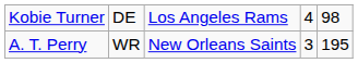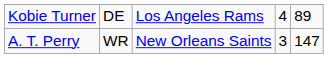Kobie Turner | column 5: 98 -> 89
A. T. Perry | column 5: 195 -> 147
